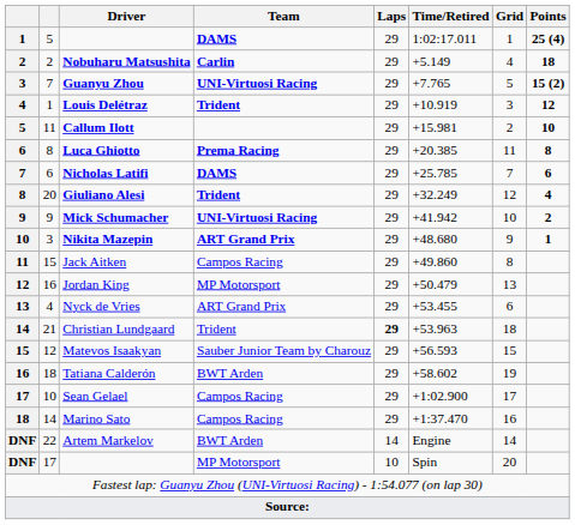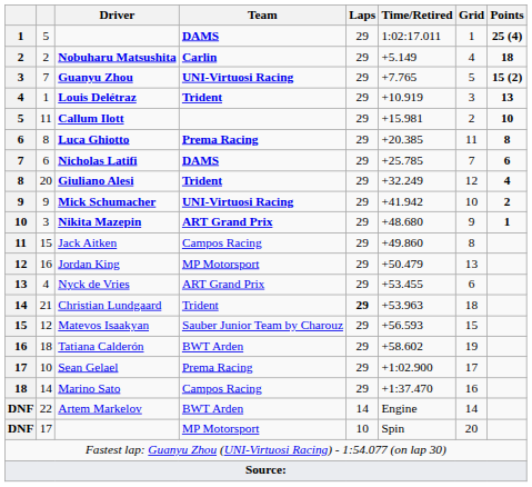Louis Delétraz | Points: 12 -> 13
Sean Gelael | Team: Campos Racing -> Prema Racing
